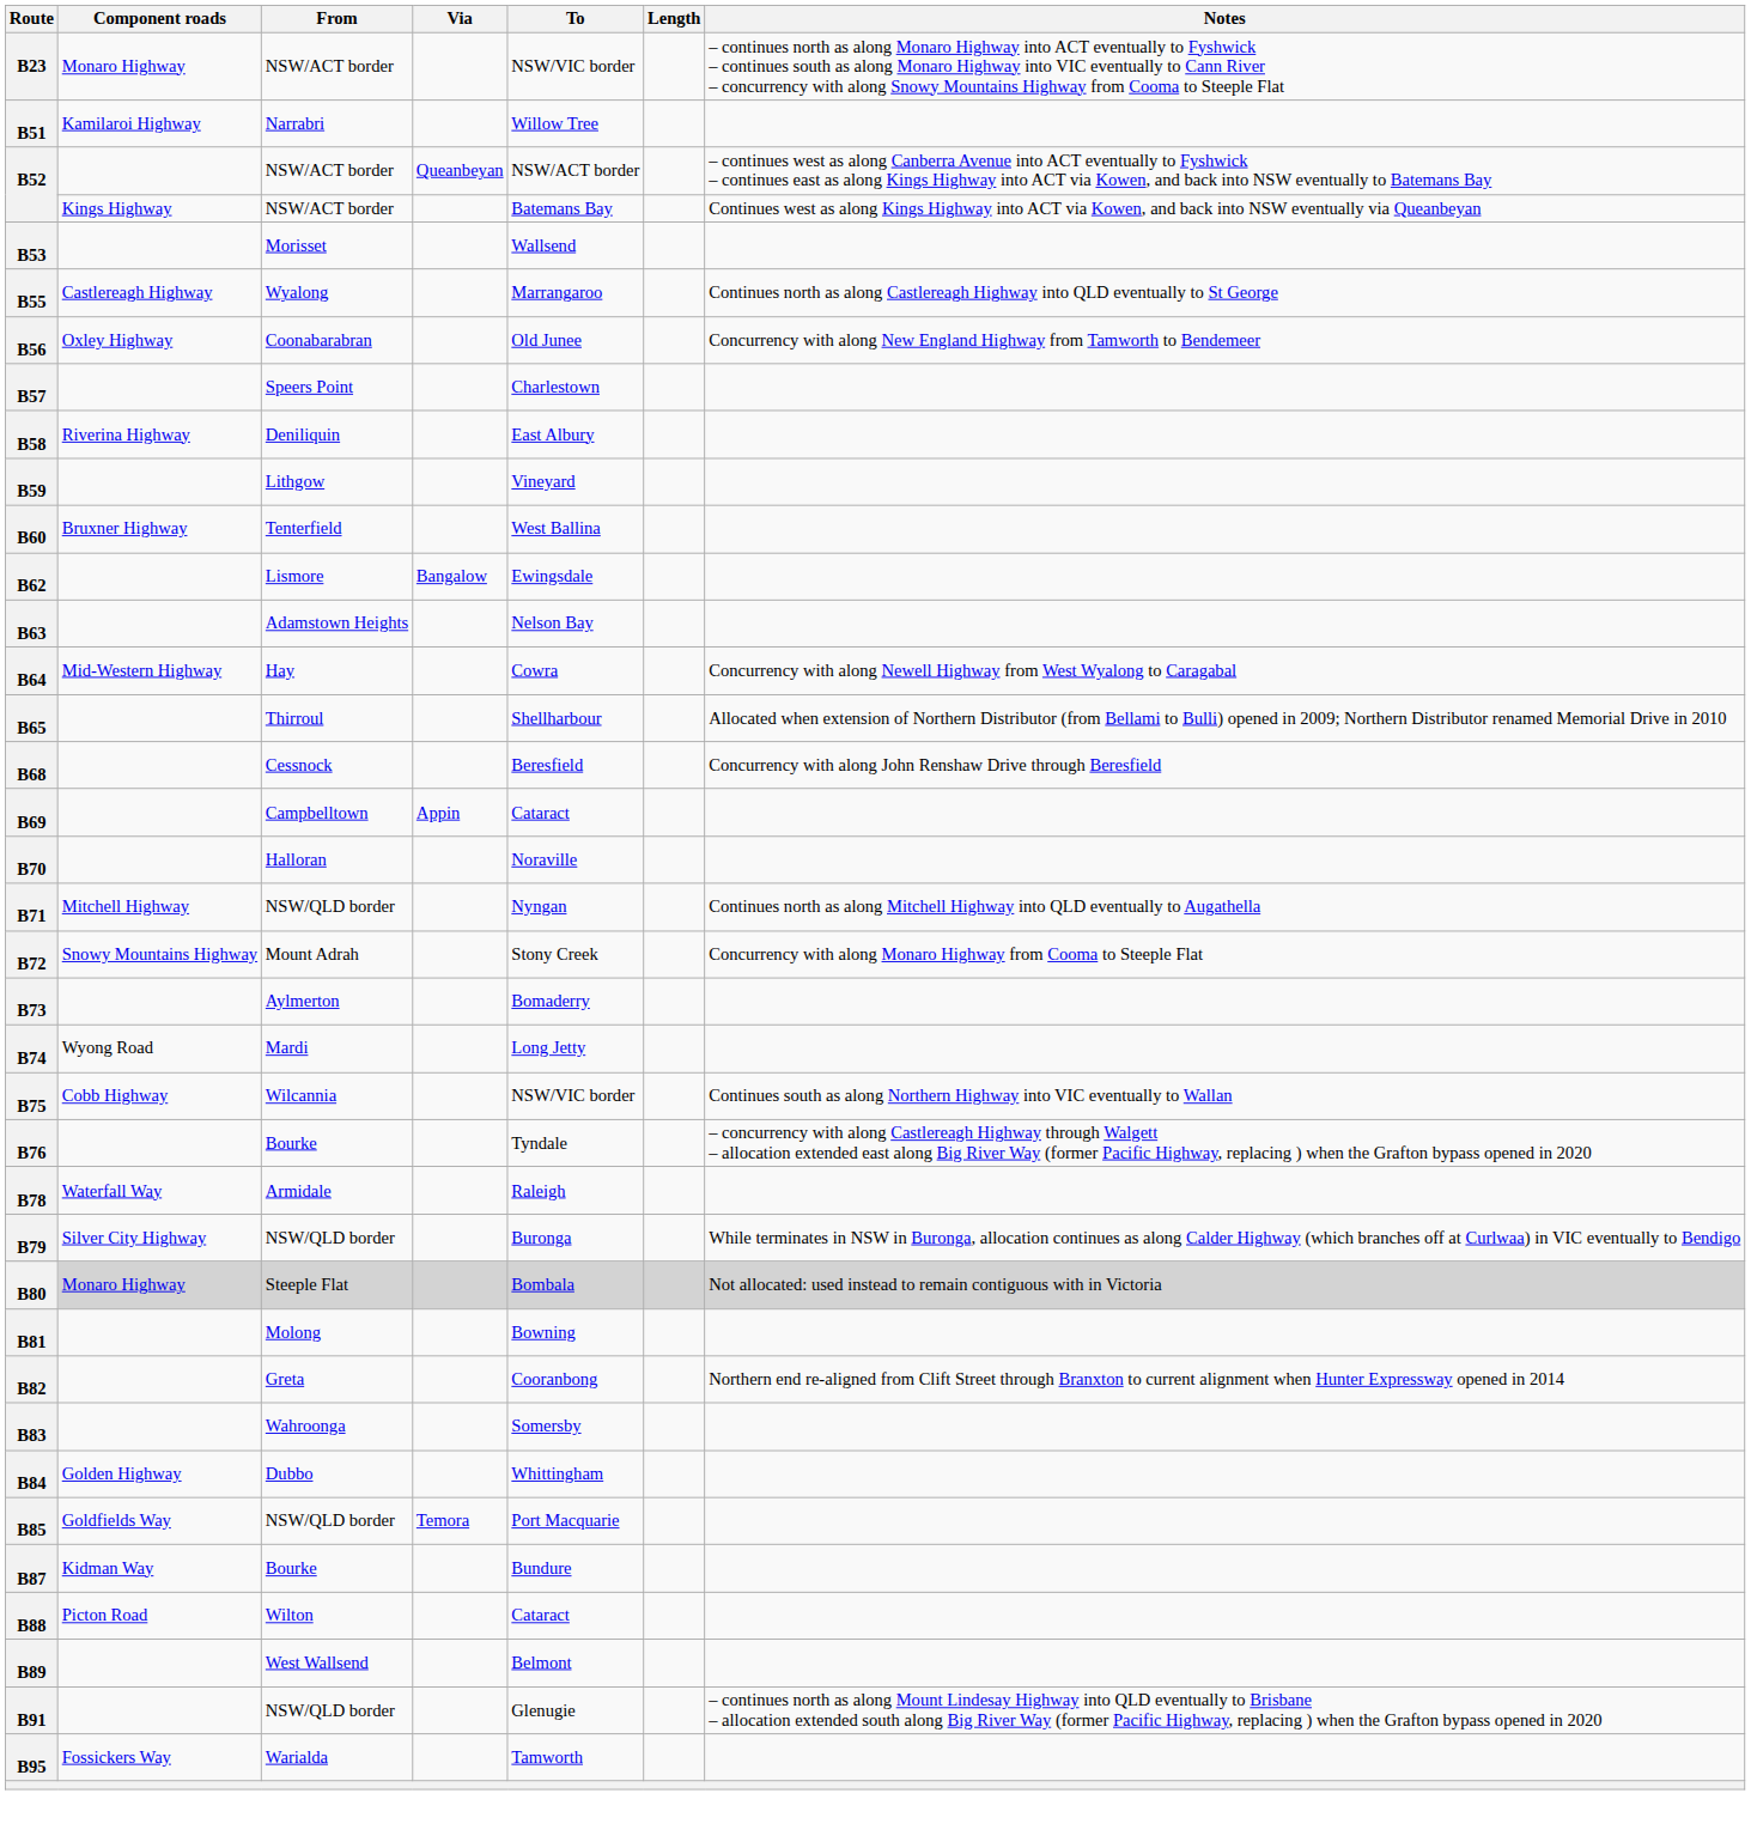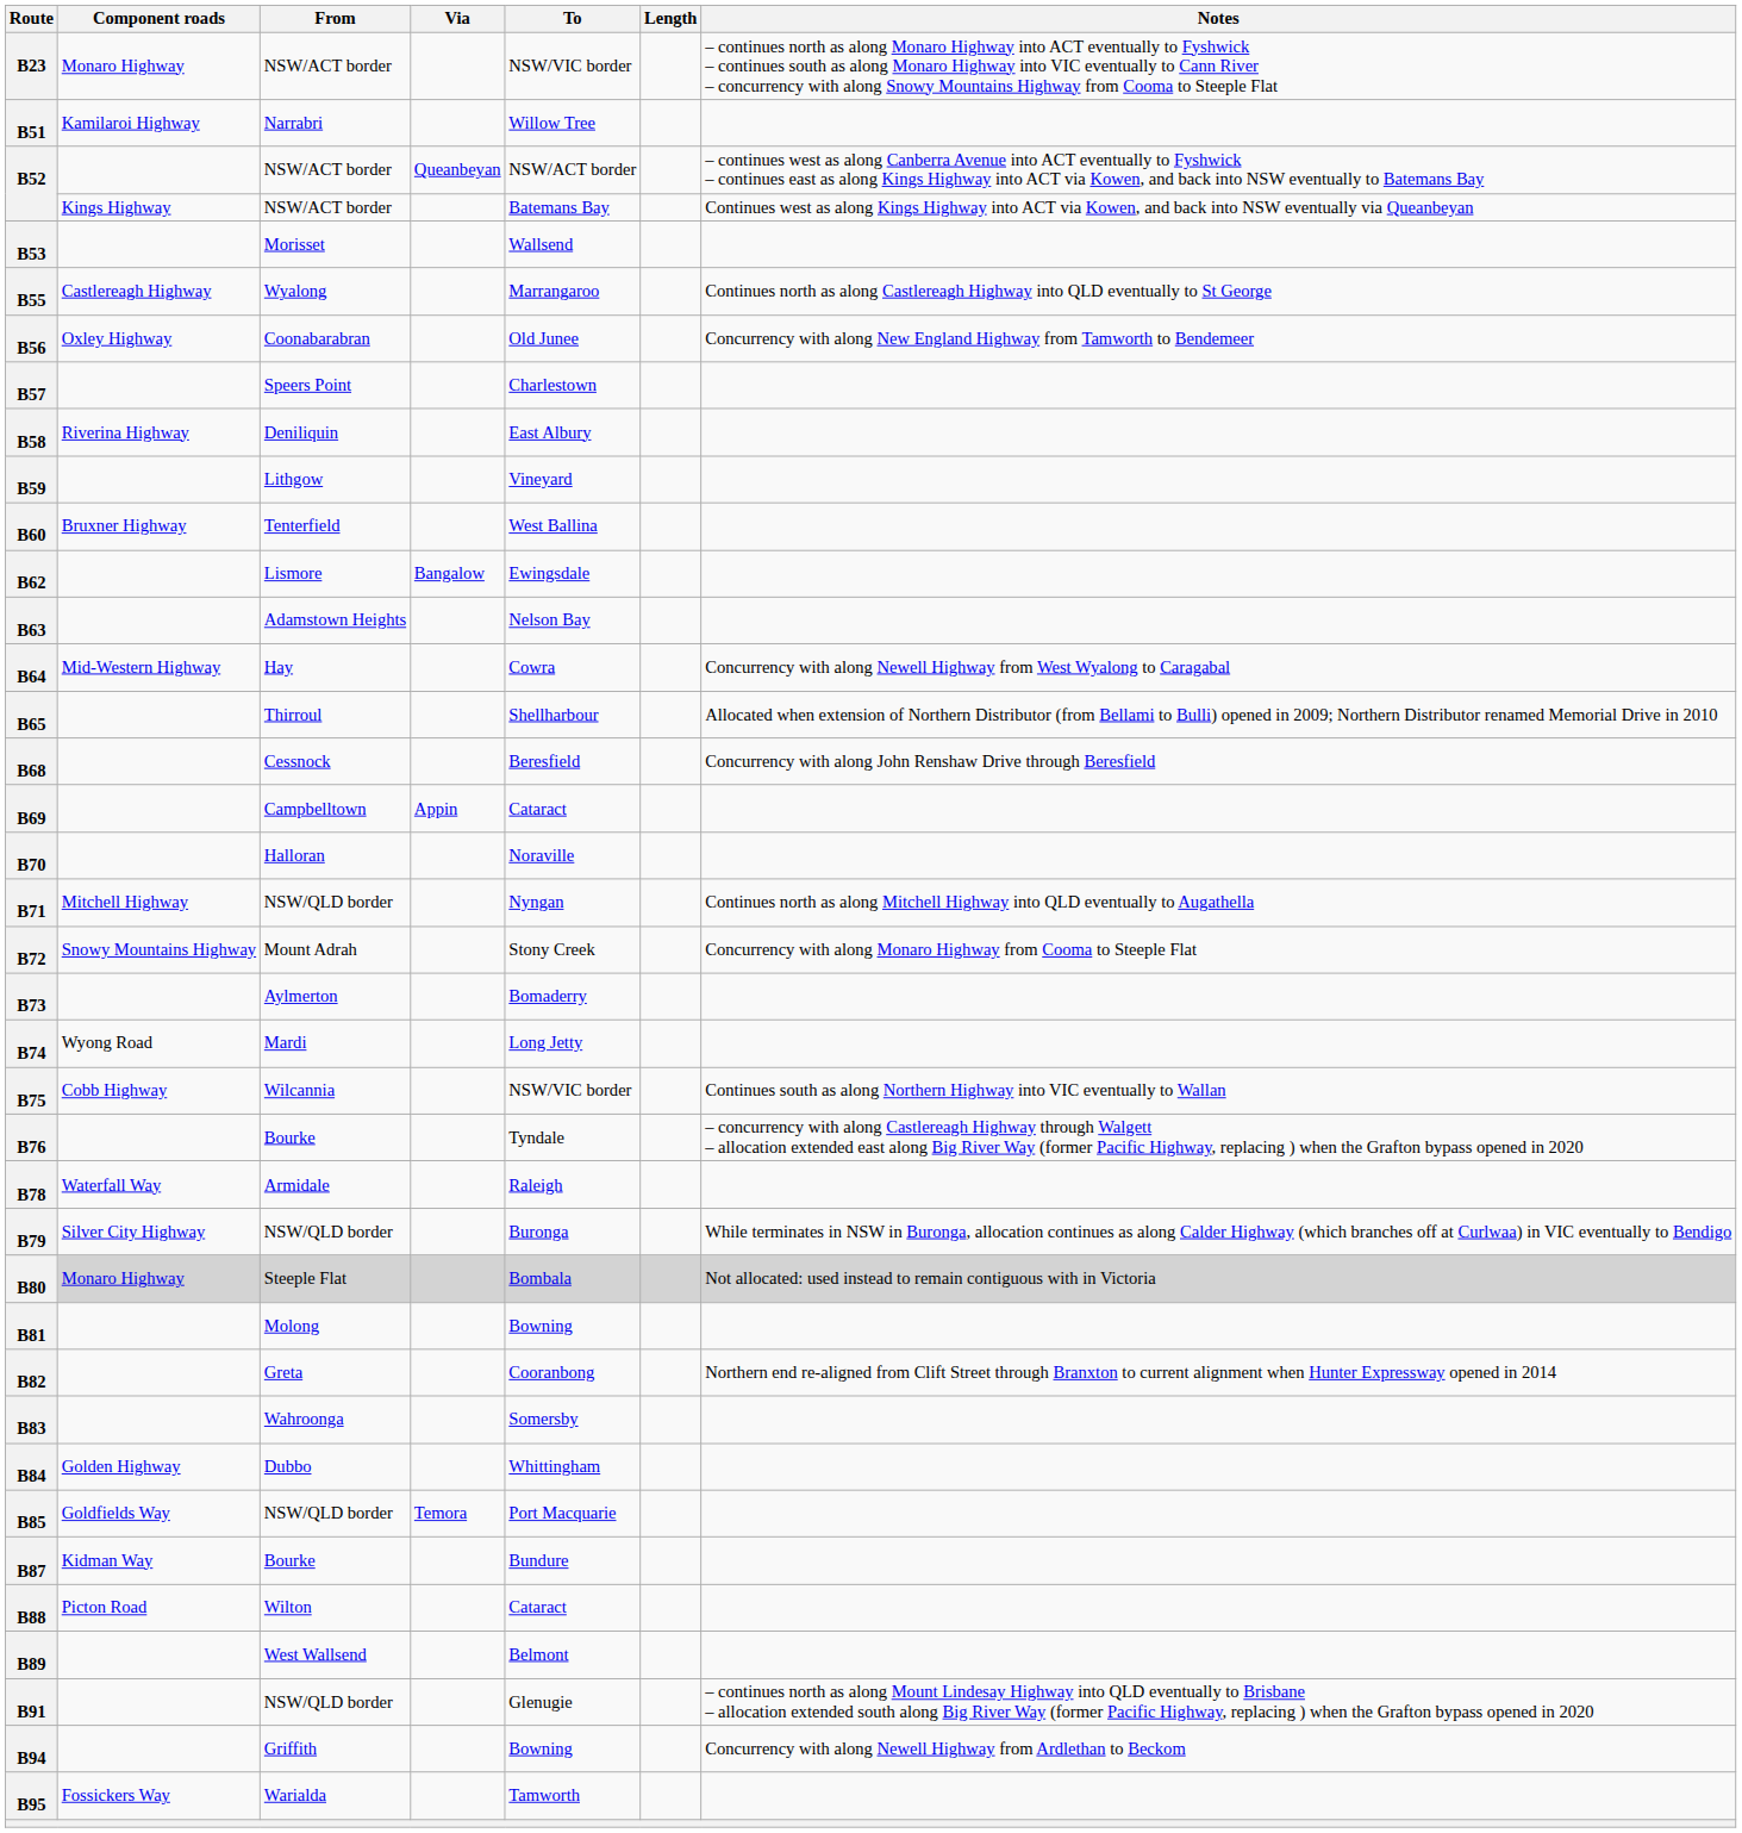+ row: B94 | Griffith | Bowning | Concurrency with along Newell Highway from Ardlethan to Beckom
